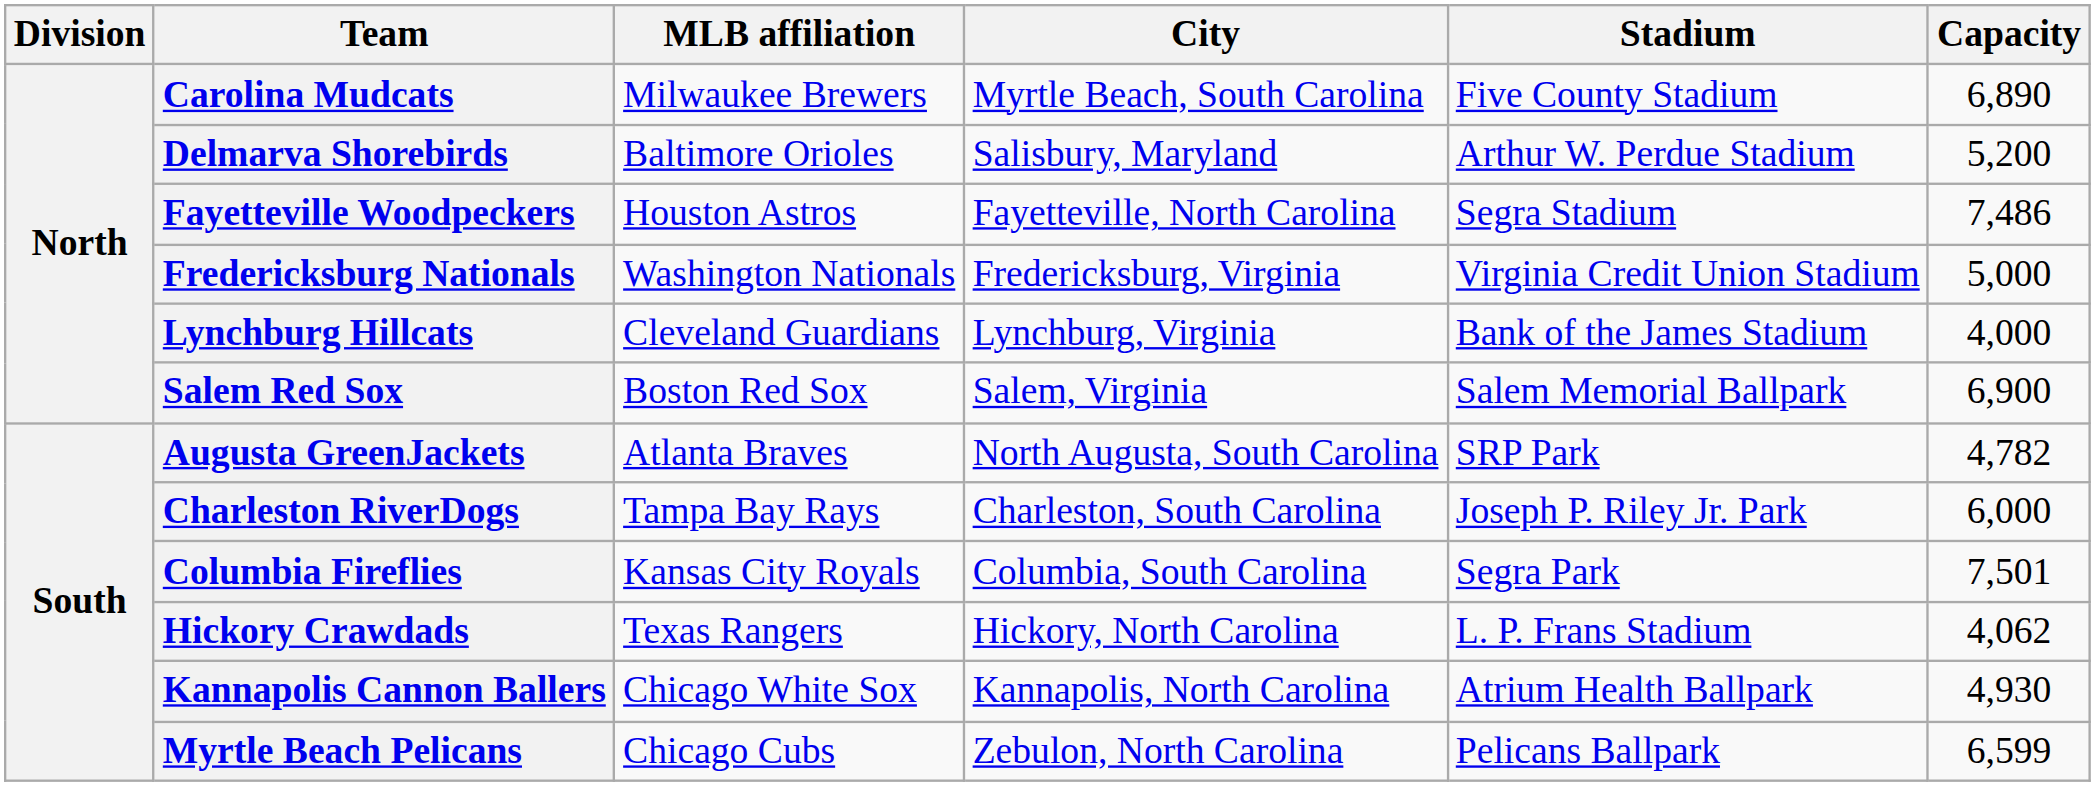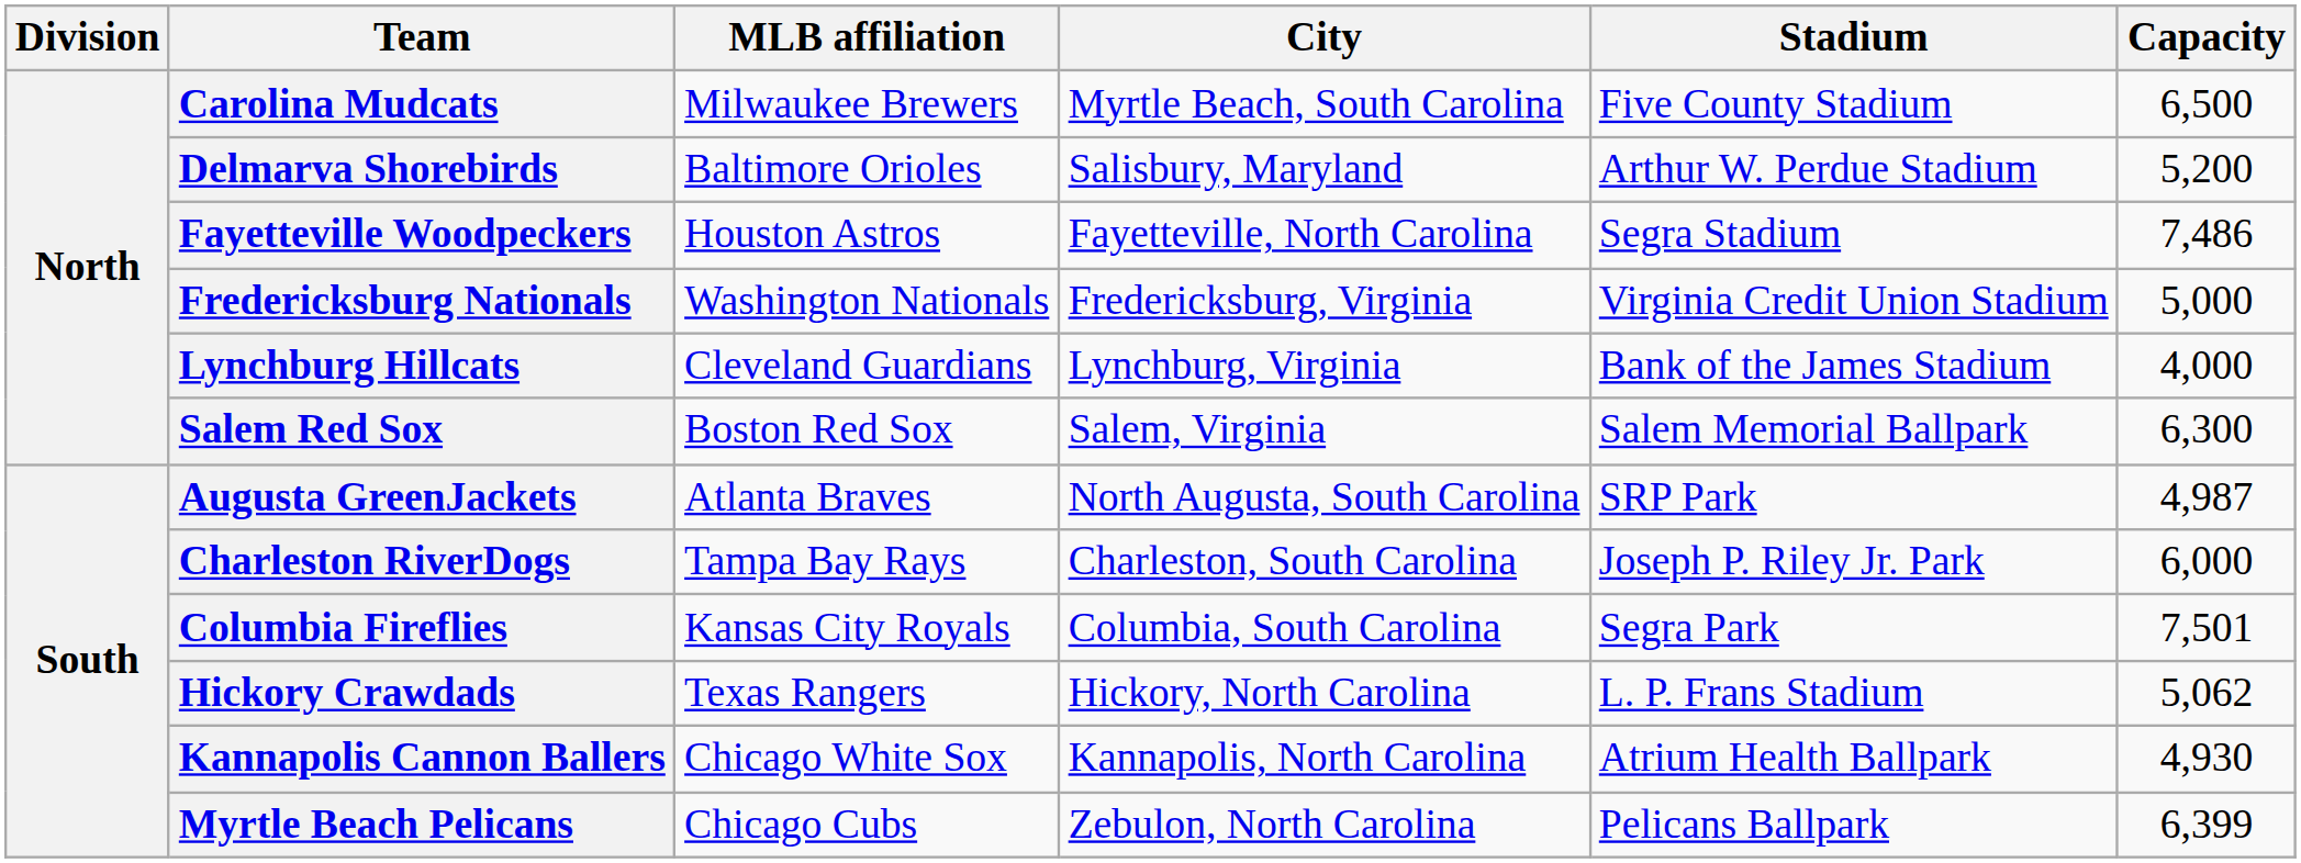Carolina Mudcats | Capacity: 6,890 -> 6,500
Salem Red Sox | Capacity: 6,900 -> 6,300
Augusta GreenJackets | Capacity: 4,782 -> 4,987
Hickory Crawdads | Capacity: 4,062 -> 5,062
Myrtle Beach Pelicans | Capacity: 6,599 -> 6,399
